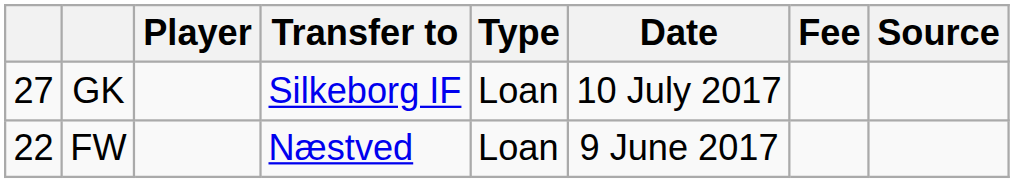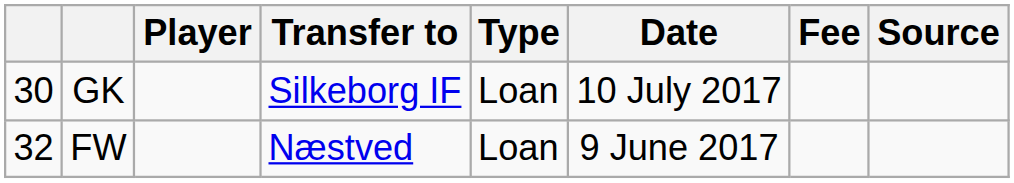GK | column 1: 27 -> 30
FW | column 1: 22 -> 32
